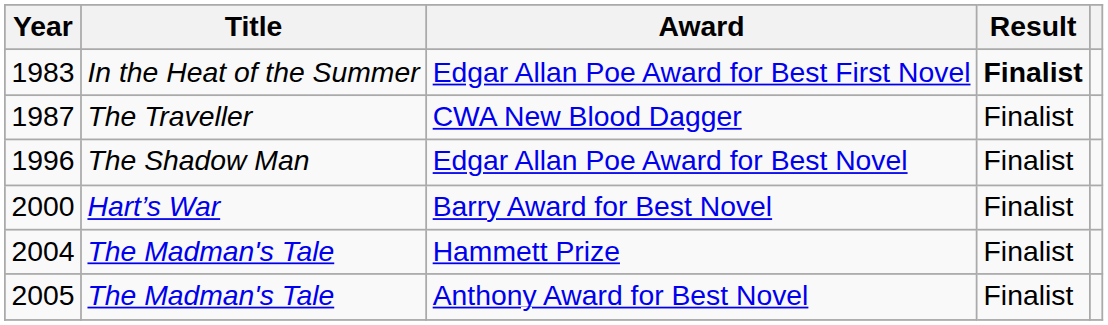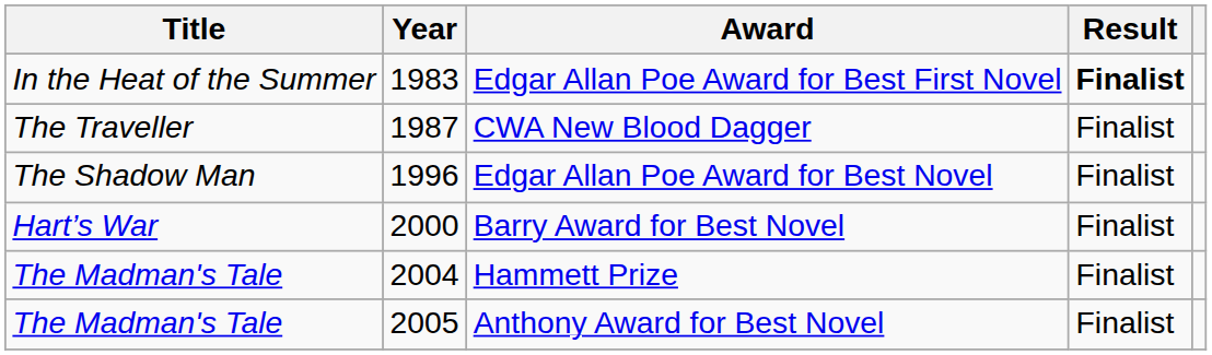columns swapped: Year <-> Title
